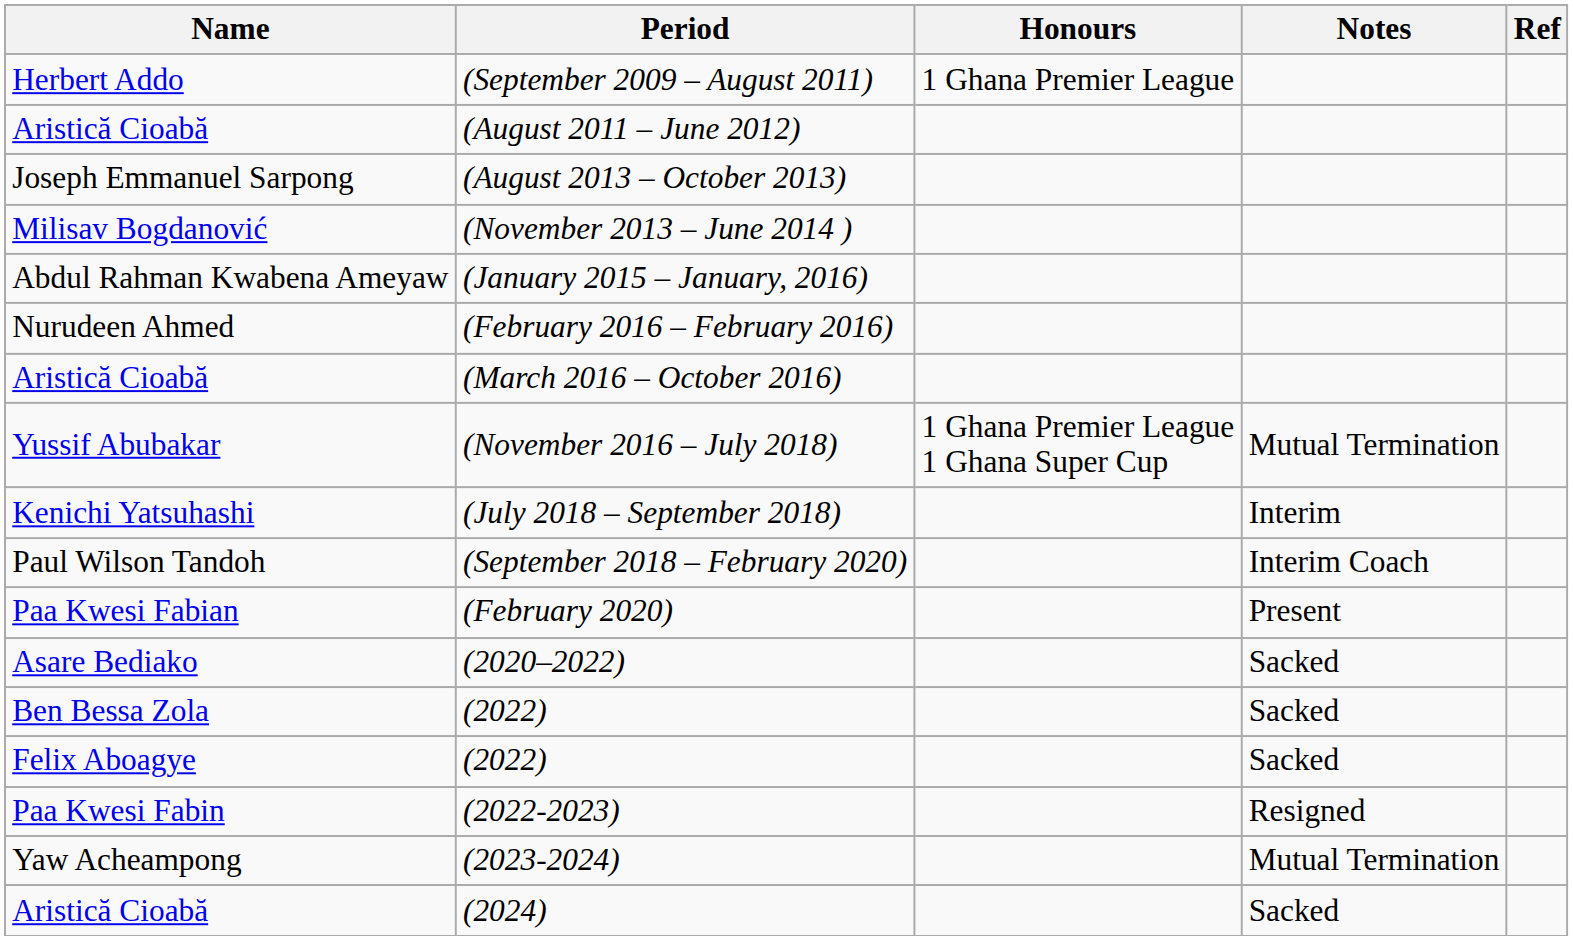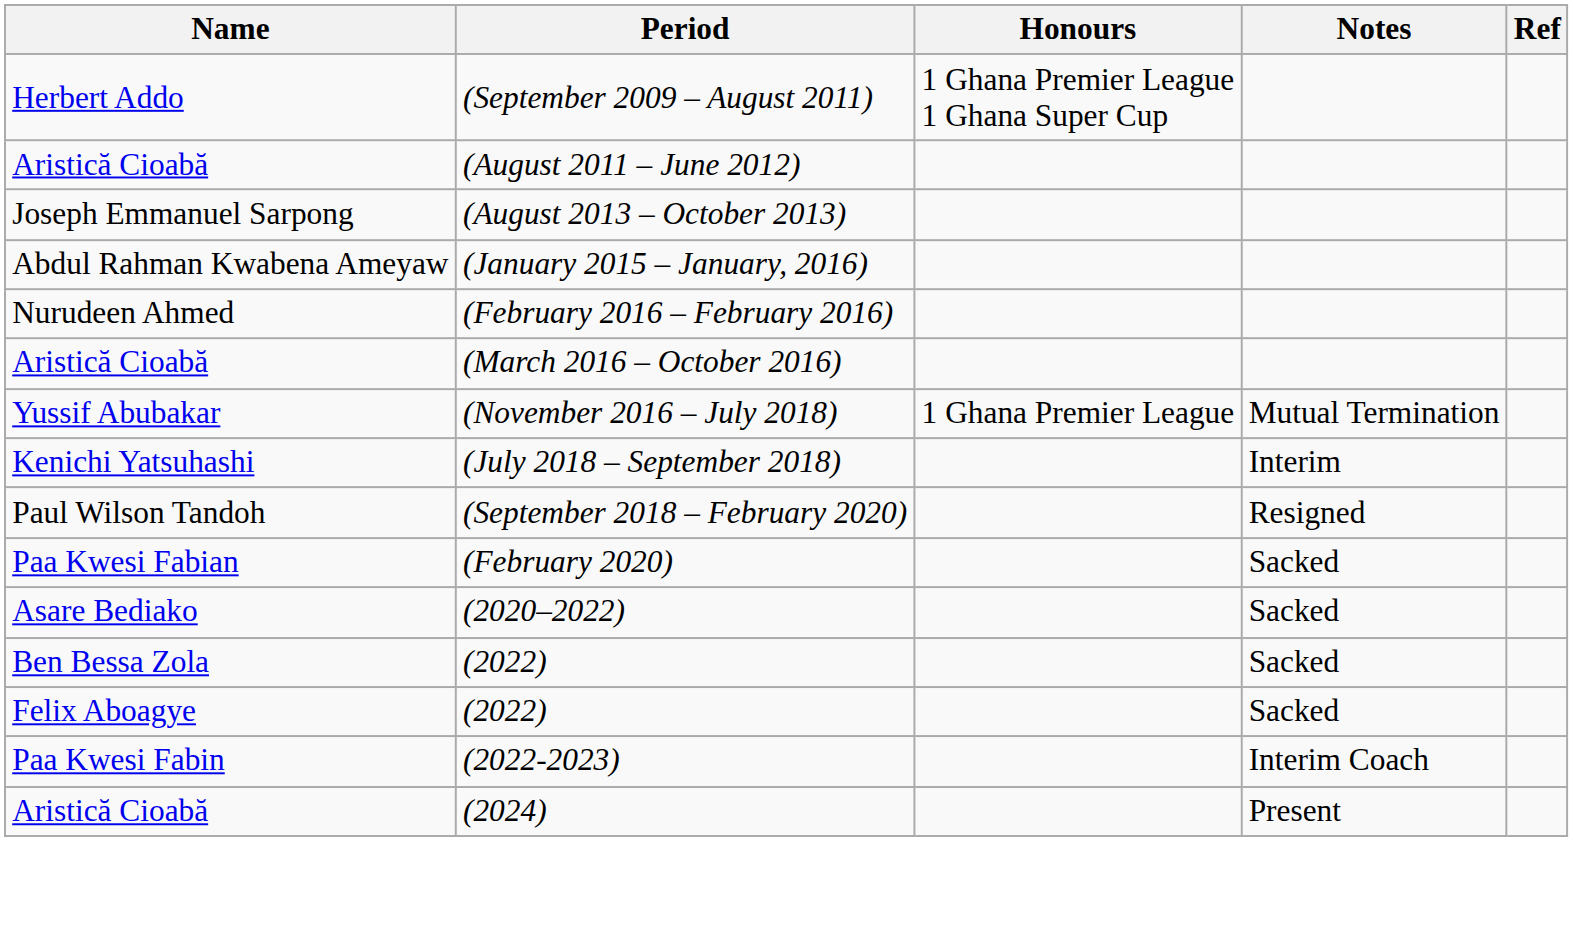(September 2009 – August 2011) | Honours: 1 Ghana Premier League -> 1 Ghana Premier League 1 Ghana Super Cup
- row: Milisav Bogdanović | (November 2013 – June 2014 )
(November 2016 – July 2018) | Honours: 1 Ghana Premier League 1 Ghana Super Cup -> 1 Ghana Premier League
(September 2018 – February 2020) | Notes: Interim Coach -> Resigned
(February 2020) | Notes: Present -> Sacked
(2022-2023) | Notes: Resigned -> Interim Coach
- row: Yaw Acheampong | (2023-2024) | Mutual Termination
(2024) | Notes: Sacked -> Present
